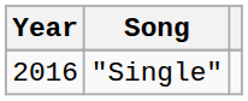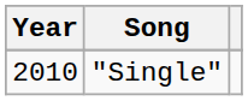"Single" | Year: 2016 -> 2010
